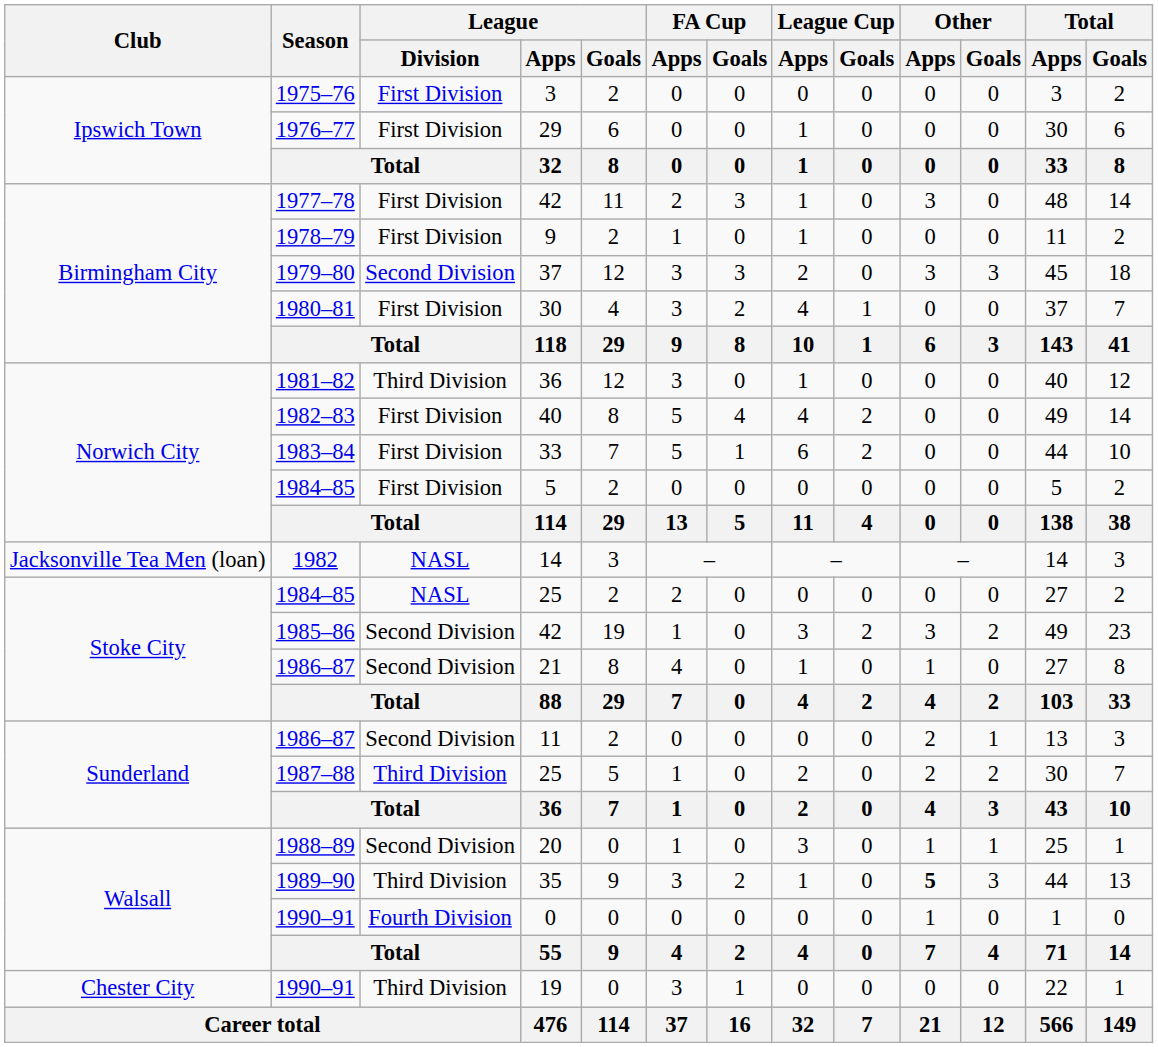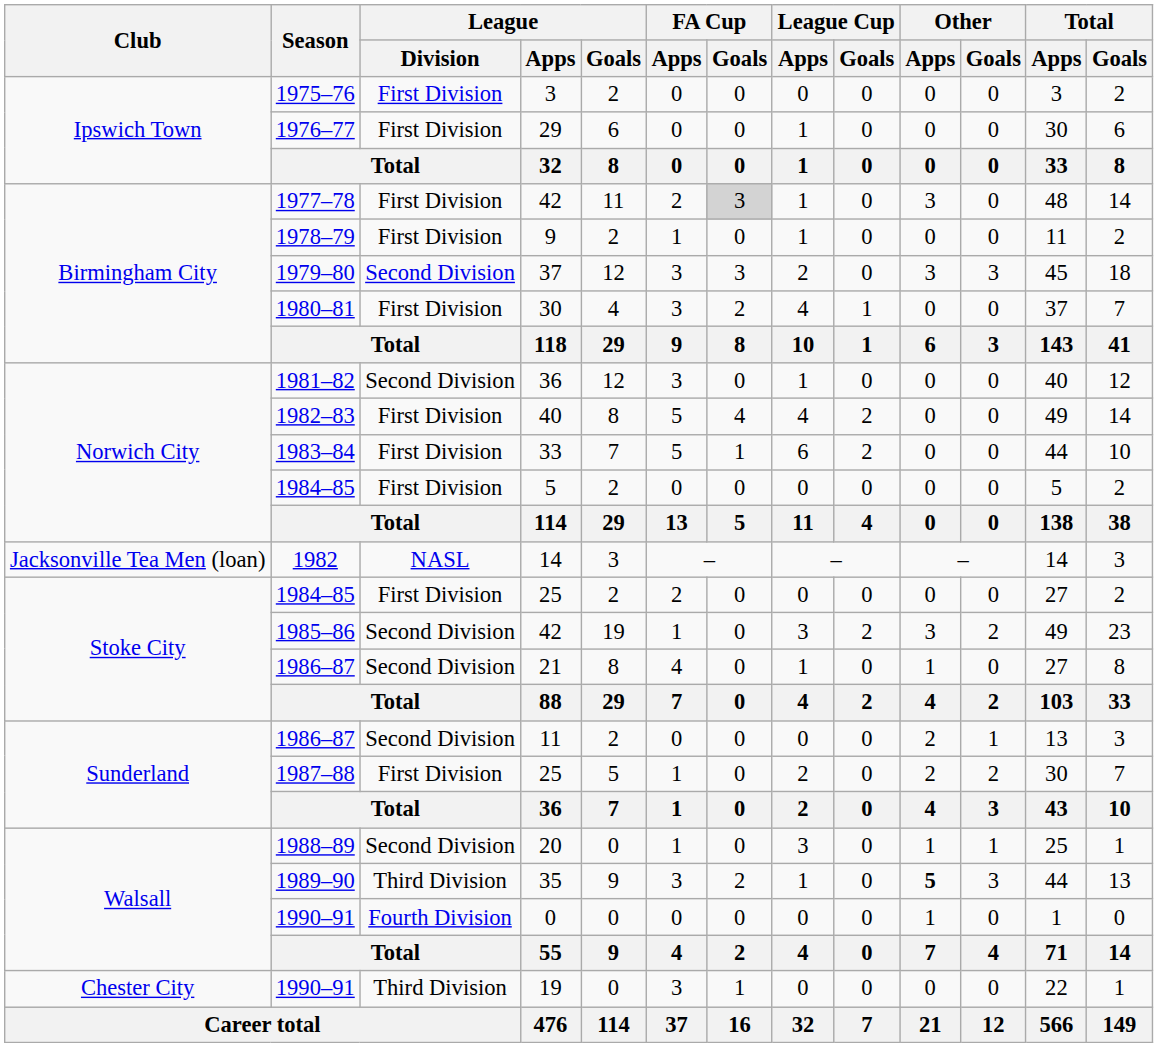1977–78 / 42 | FA Cup / Goals: no background -> lightgrey background
1981–82 / 36 | League / Division: Third Division -> Second Division
1984–85 / 25 | League / Division: NASL -> First Division
1987–88 / 25 | League / Division: Third Division -> First Division
